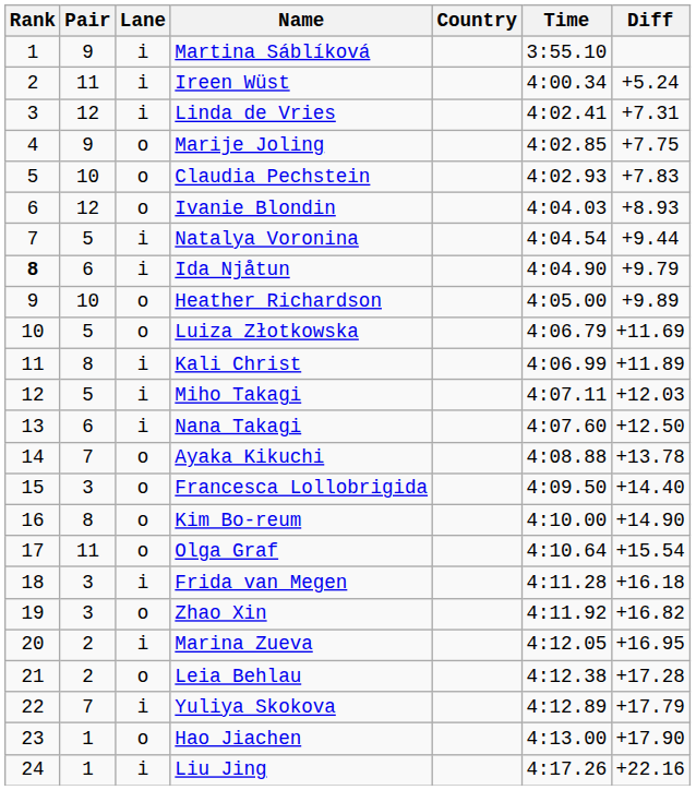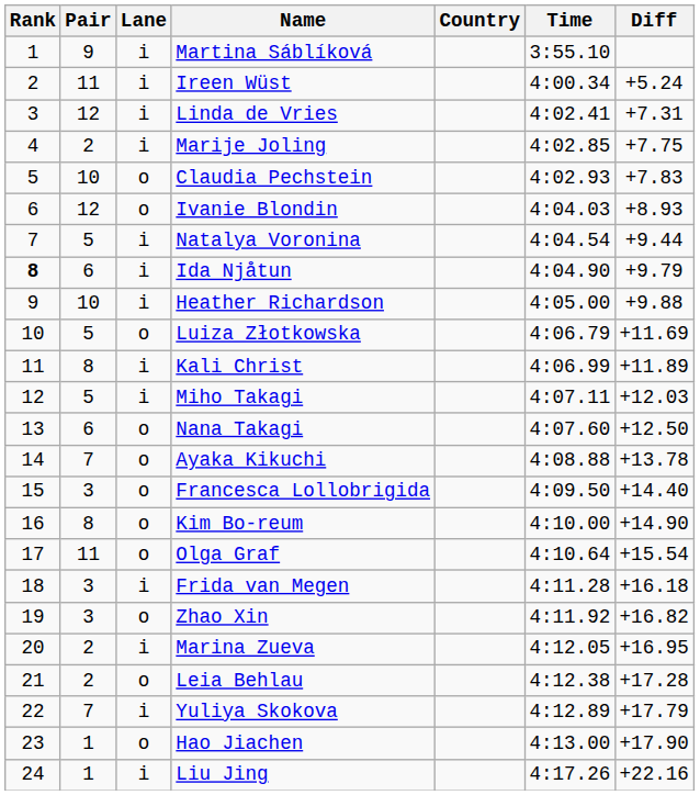Marije Joling | Pair: 9 -> 2
Marije Joling | Lane: o -> i
Heather Richardson | Lane: o -> i
Heather Richardson | Diff: +9.89 -> +9.88
Nana Takagi | Lane: i -> o
